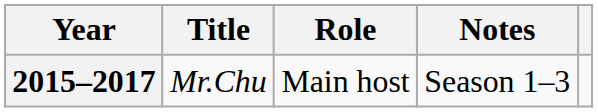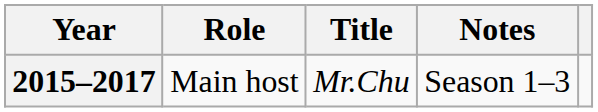columns swapped: Title <-> Role
